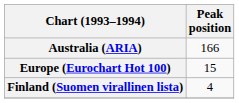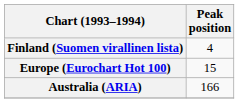rows swapped: Australia (ARIA) <-> Finland (Suomen virallinen lista)
